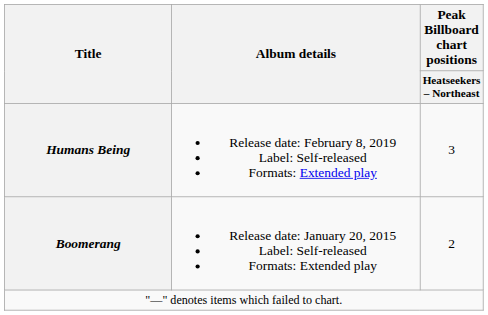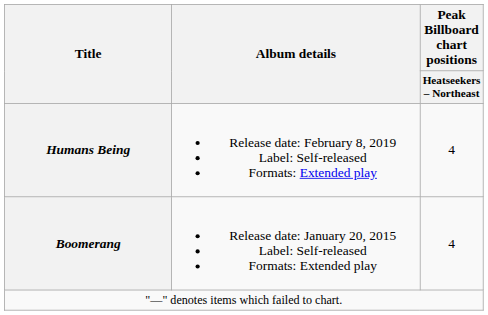Humans Being | Peak Billboard chart positions / Heatseekers – Northeast: 3 -> 4
Boomerang | Peak Billboard chart positions / Heatseekers – Northeast: 2 -> 4
